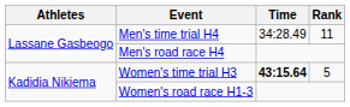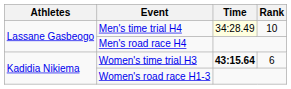Men's time trial H4 | Time: no background -> lightyellow background
Men's time trial H4 | Rank: 11 -> 10
Women's time trial H3 | Rank: 5 -> 6
